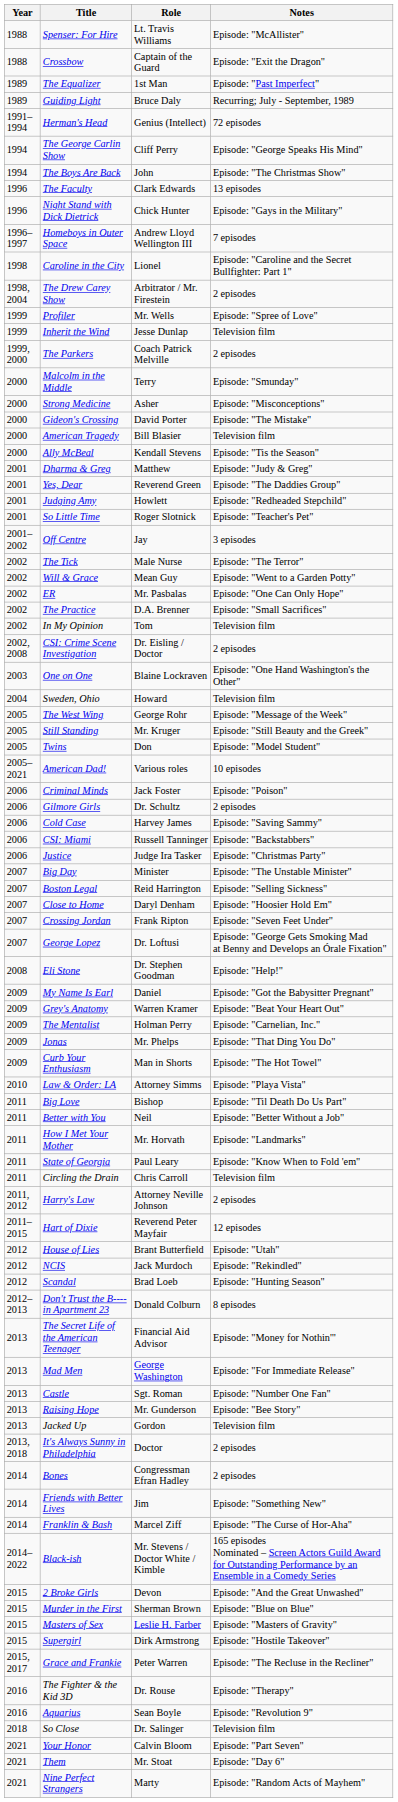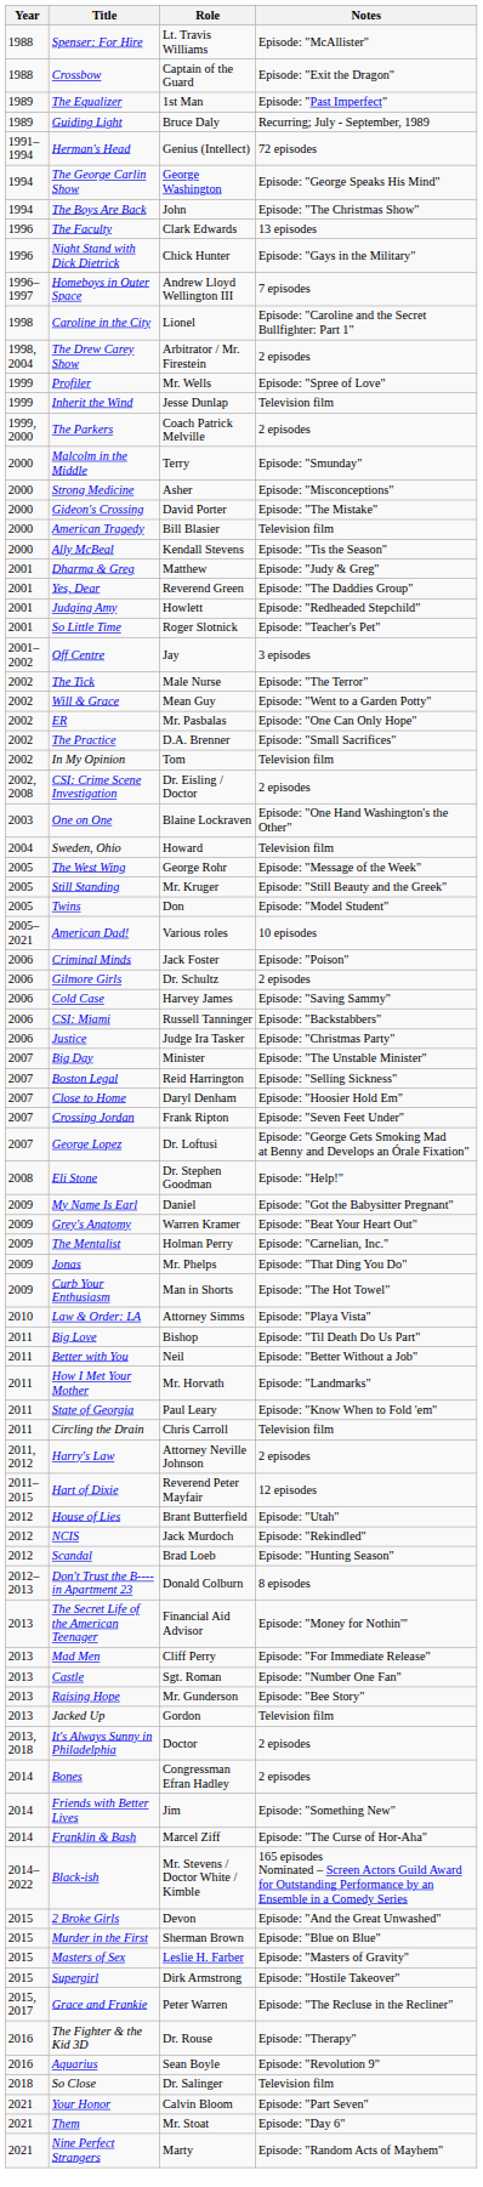The George Carlin Show | Role: Cliff Perry -> George Washington
Mad Men | Role: George Washington -> Cliff Perry
